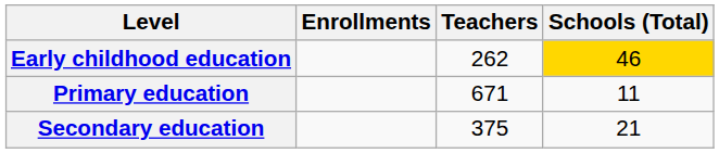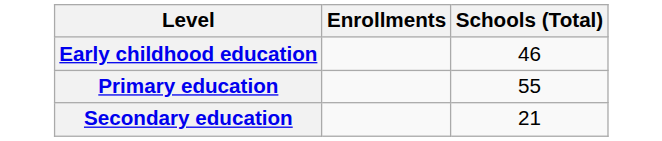- column: Teachers | 262 | 671 | 375
Early childhood education | Schools (Total): gold background -> no background
Primary education | Schools (Total): 11 -> 55
